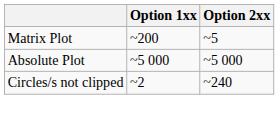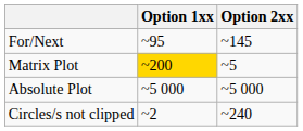+ row: For/Next | ~95 | ~145
Matrix Plot | Option 1xx: no background -> gold background
